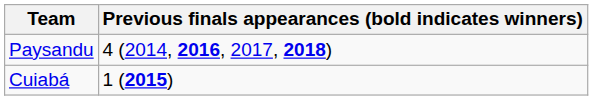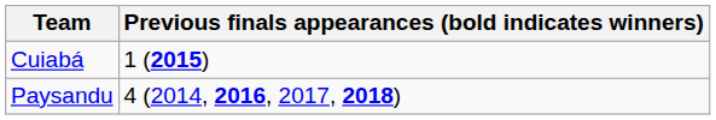rows swapped: Cuiabá <-> Paysandu
